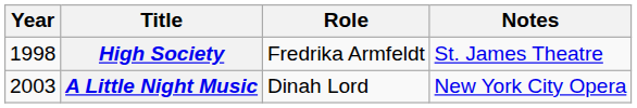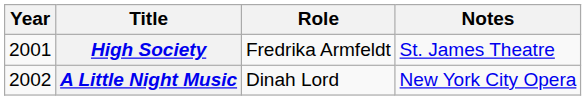High Society | Year: 1998 -> 2001
A Little Night Music | Year: 2003 -> 2002
